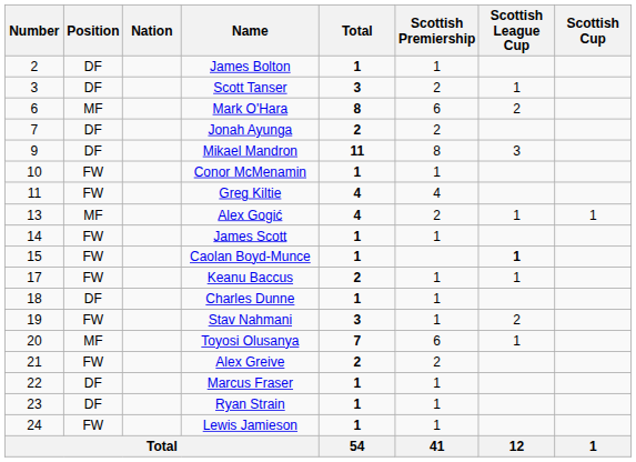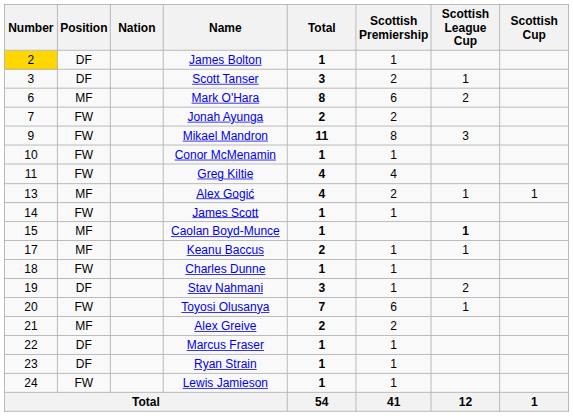James Bolton | Number: no background -> gold background
Jonah Ayunga | Position: DF -> FW
Mikael Mandron | Position: DF -> FW
Caolan Boyd-Munce | Position: FW -> MF
Keanu Baccus | Position: FW -> MF
Charles Dunne | Position: DF -> FW
Stav Nahmani | Position: FW -> DF
Toyosi Olusanya | Position: MF -> FW
Alex Greive | Position: FW -> MF
